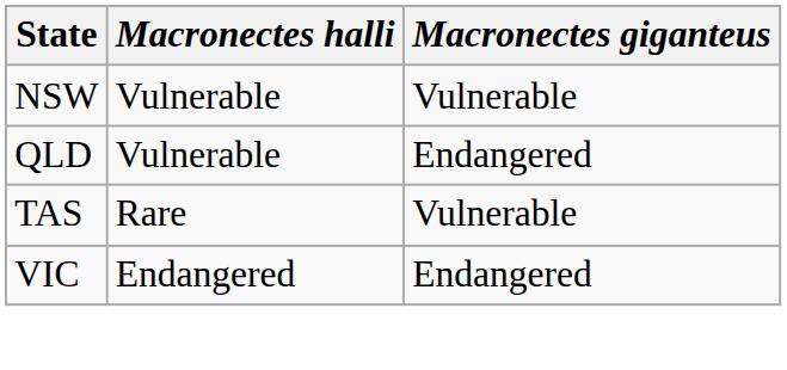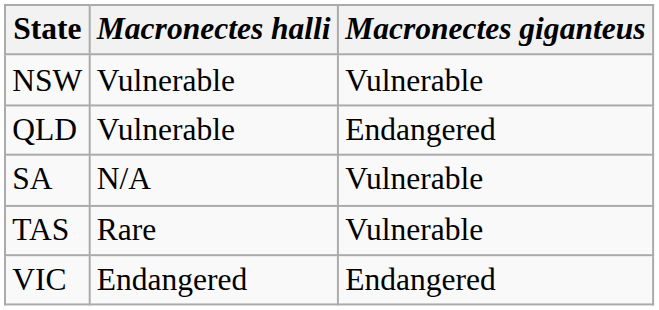+ row: SA | N/A | Vulnerable
